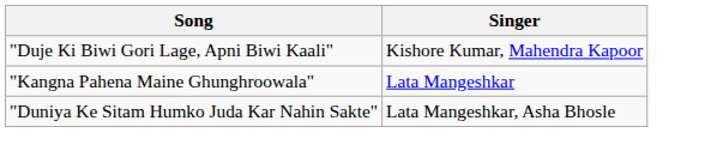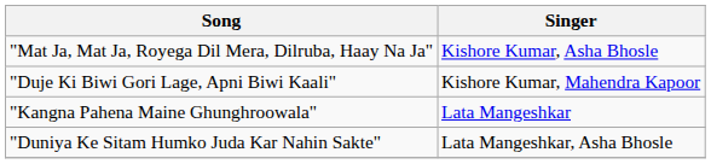+ row: "Mat Ja, Mat Ja, Royega Dil Mera, Dilruba, Haay Na Ja" | Kishore Kumar, Asha Bhosle
